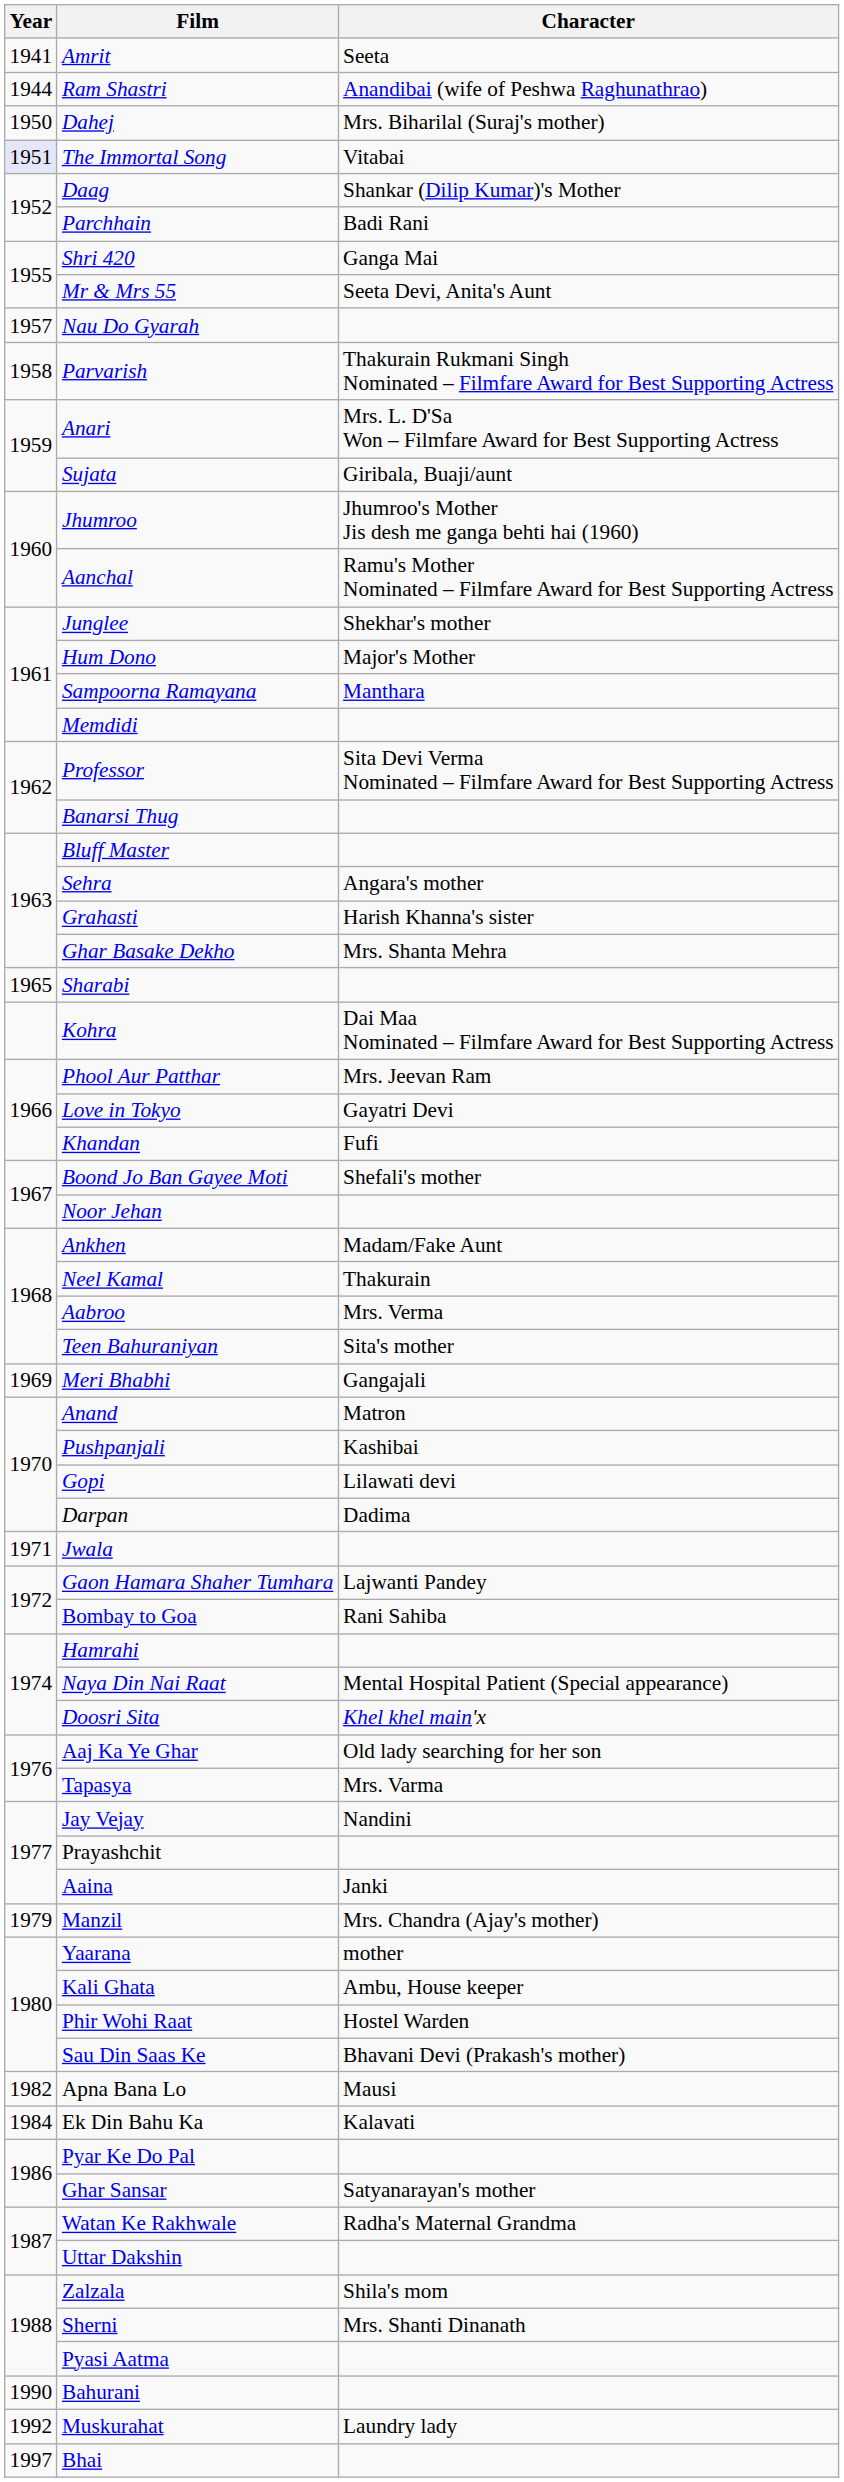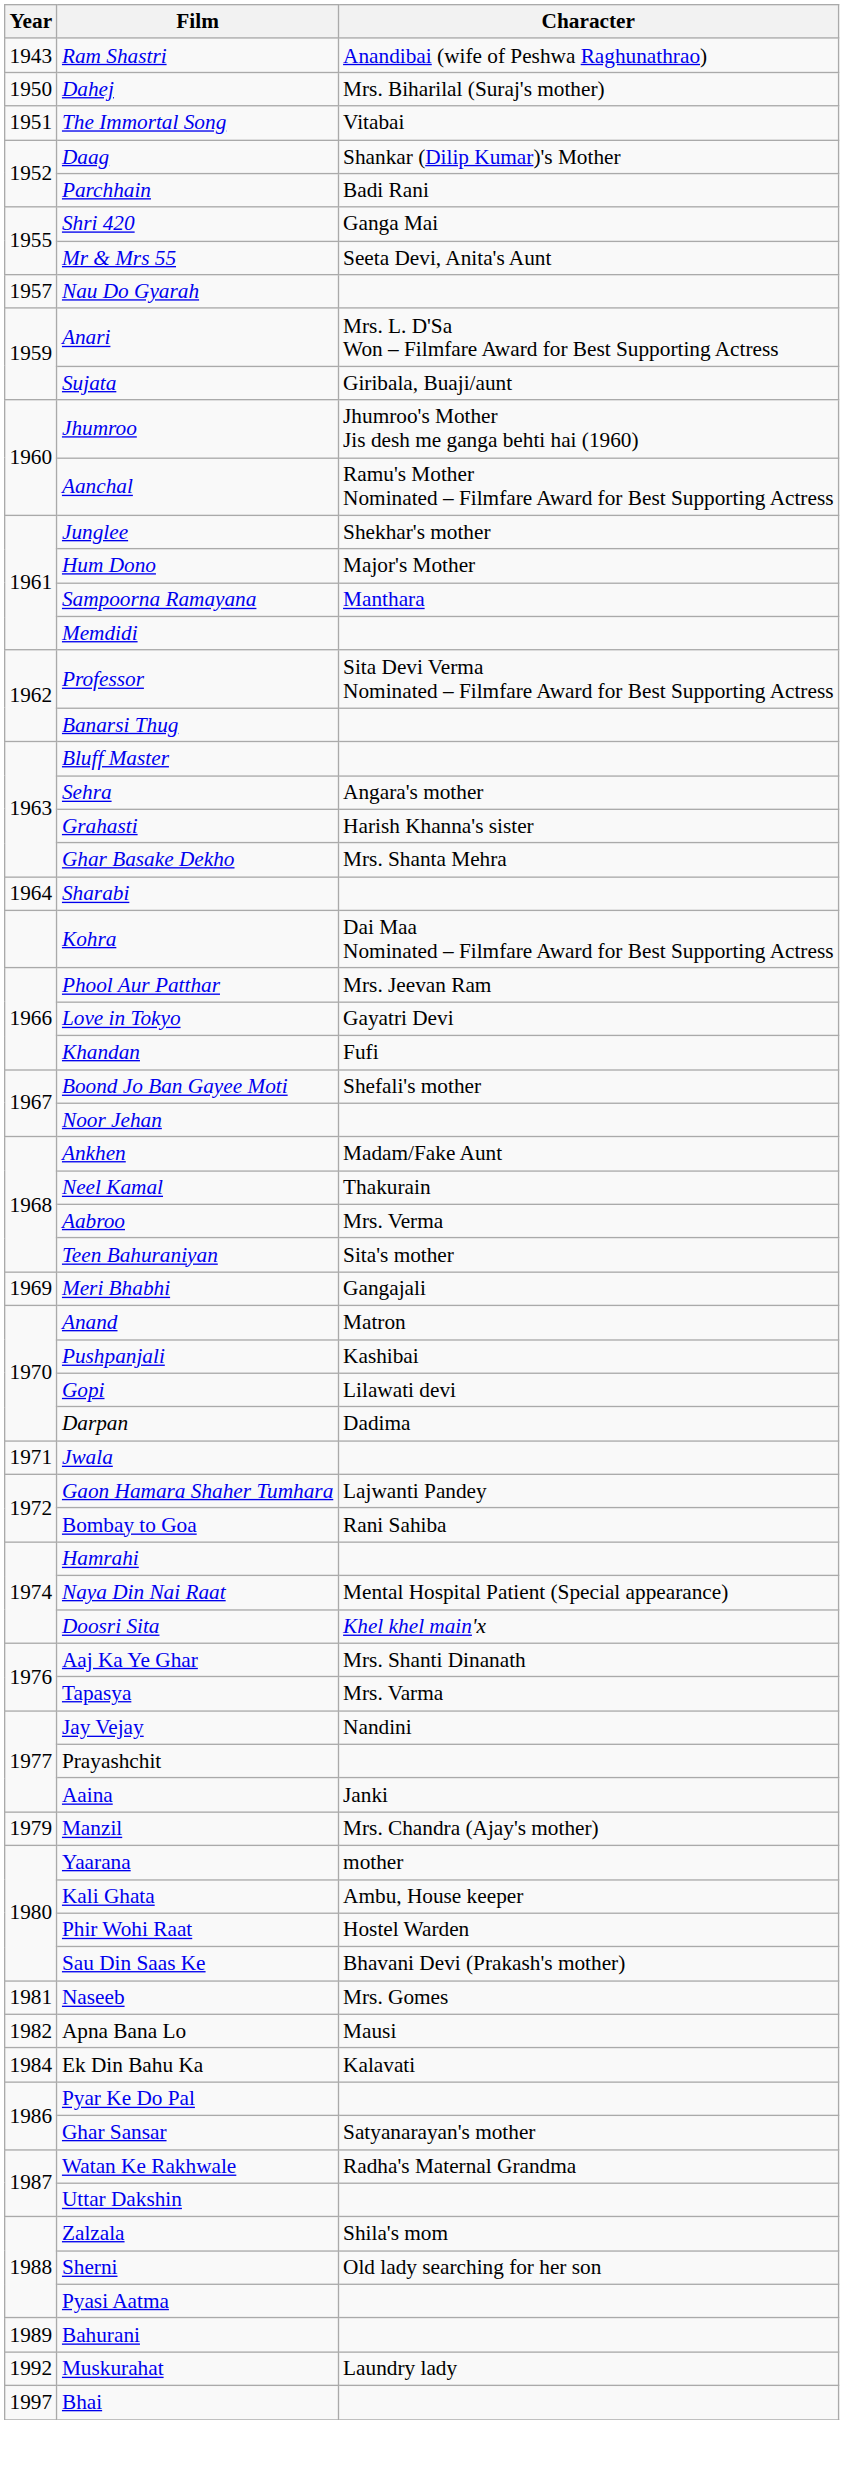- row: 1941 | Amrit | Seeta
Ram Shastri | Year: 1944 -> 1943
The Immortal Song | Year: lavender background -> no background
- row: 1958 | Parvarish | Thakurain Rukmani Singh Nominated – Filmfare Award for Best Supporting Actress
Sharabi | Year: 1965 -> 1964
Aaj Ka Ye Ghar | Character: Old lady searching for her son -> Mrs. Shanti Dinanath
+ row: 1981 | Naseeb | Mrs. Gomes
Sherni | Character: Mrs. Shanti Dinanath -> Old lady searching for her son
Bahurani | Year: 1990 -> 1989
